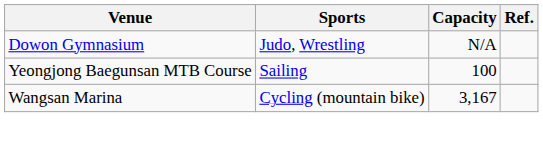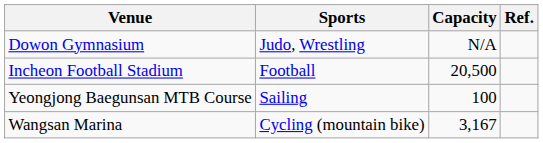+ row: Incheon Football Stadium | Football | 20,500
